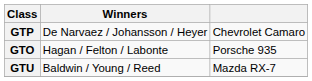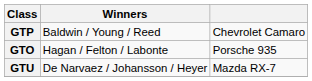GTP | Winners: De Narvaez / Johansson / Heyer -> Baldwin / Young / Reed
GTU | Winners: Baldwin / Young / Reed -> De Narvaez / Johansson / Heyer
